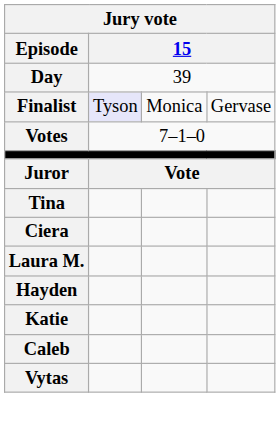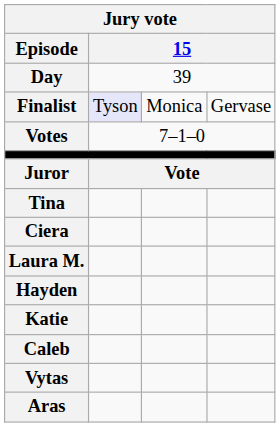+ row: Aras
